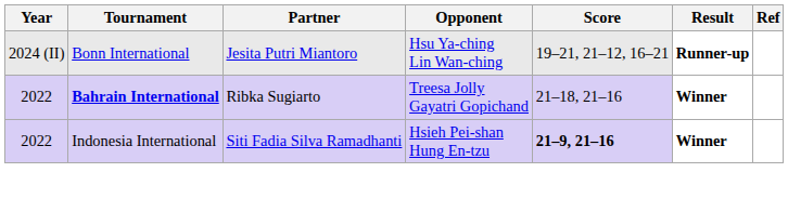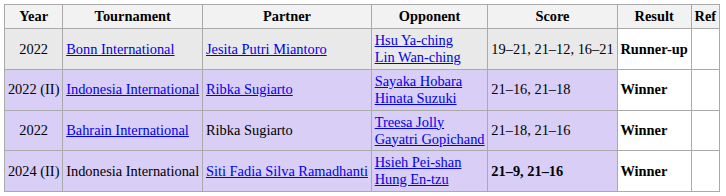Hsu Ya-ching Lin Wan-ching | Year: 2024 (II) -> 2022
+ row: 2022 (II) | Indonesia International | Ribka Sugiarto | Sayaka Hobara Hinata Suzuki | 21–16, 21–18 | Winner
Treesa Jolly Gayatri Gopichand | Tournament: bold -> normal
Hsieh Pei-shan Hung En-tzu | Year: 2022 -> 2024 (II)
